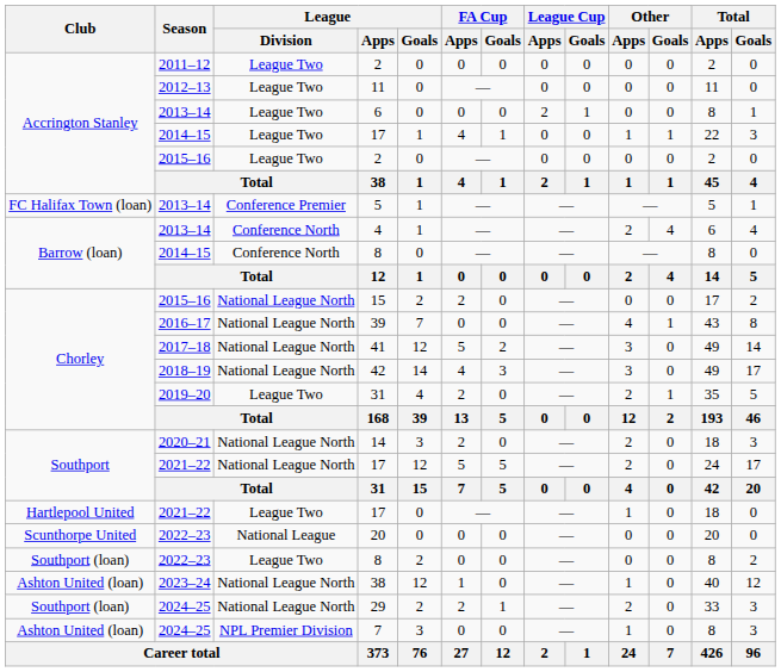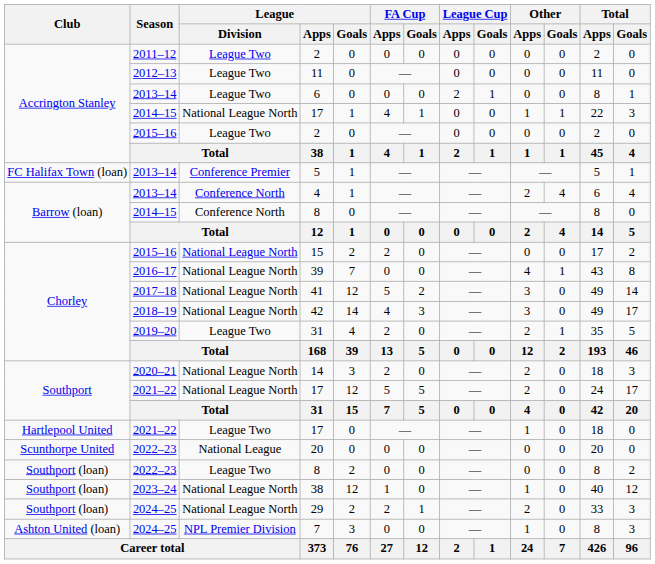2014–15 / 17 | League / Division: League Two -> National League North
2023–24 / 38 | Club: Ashton United (loan) -> Southport (loan)
